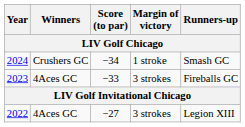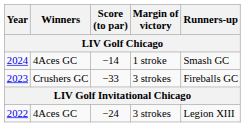2024 | Winners: Crushers GC -> 4Aces GC
2024 | Score (to par): −34 -> −14
2023 | Winners: 4Aces GC -> Crushers GC
2022 | Score (to par): −27 -> −24
